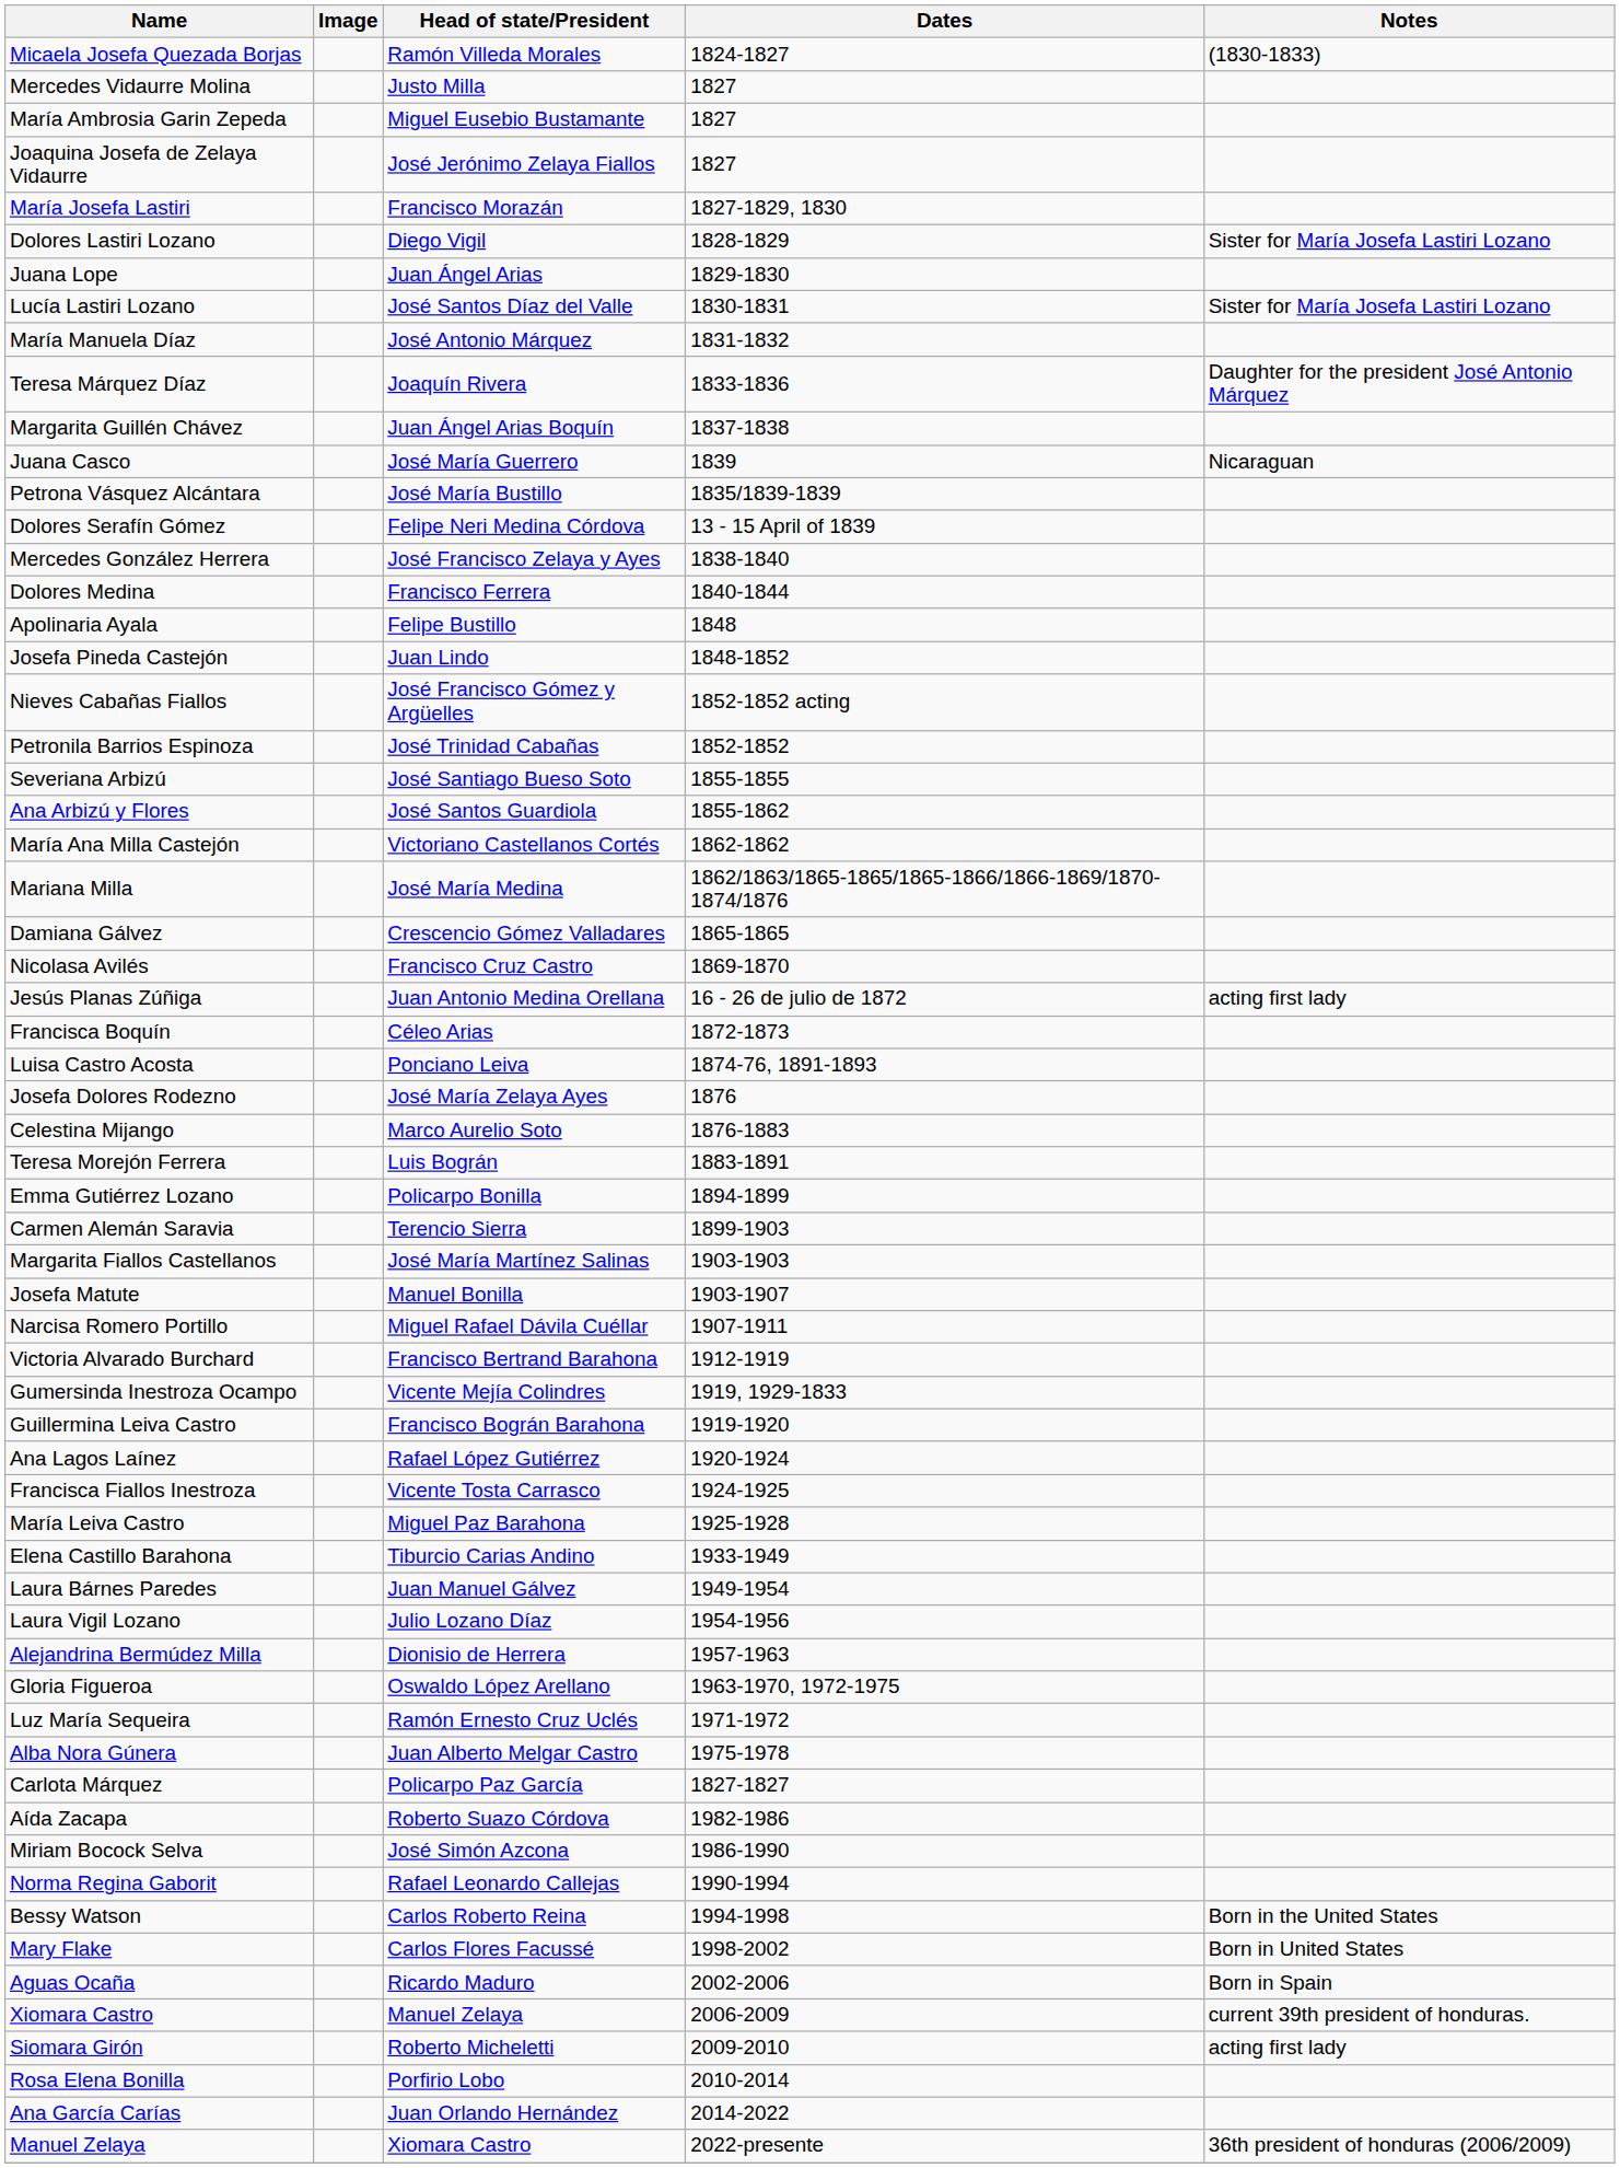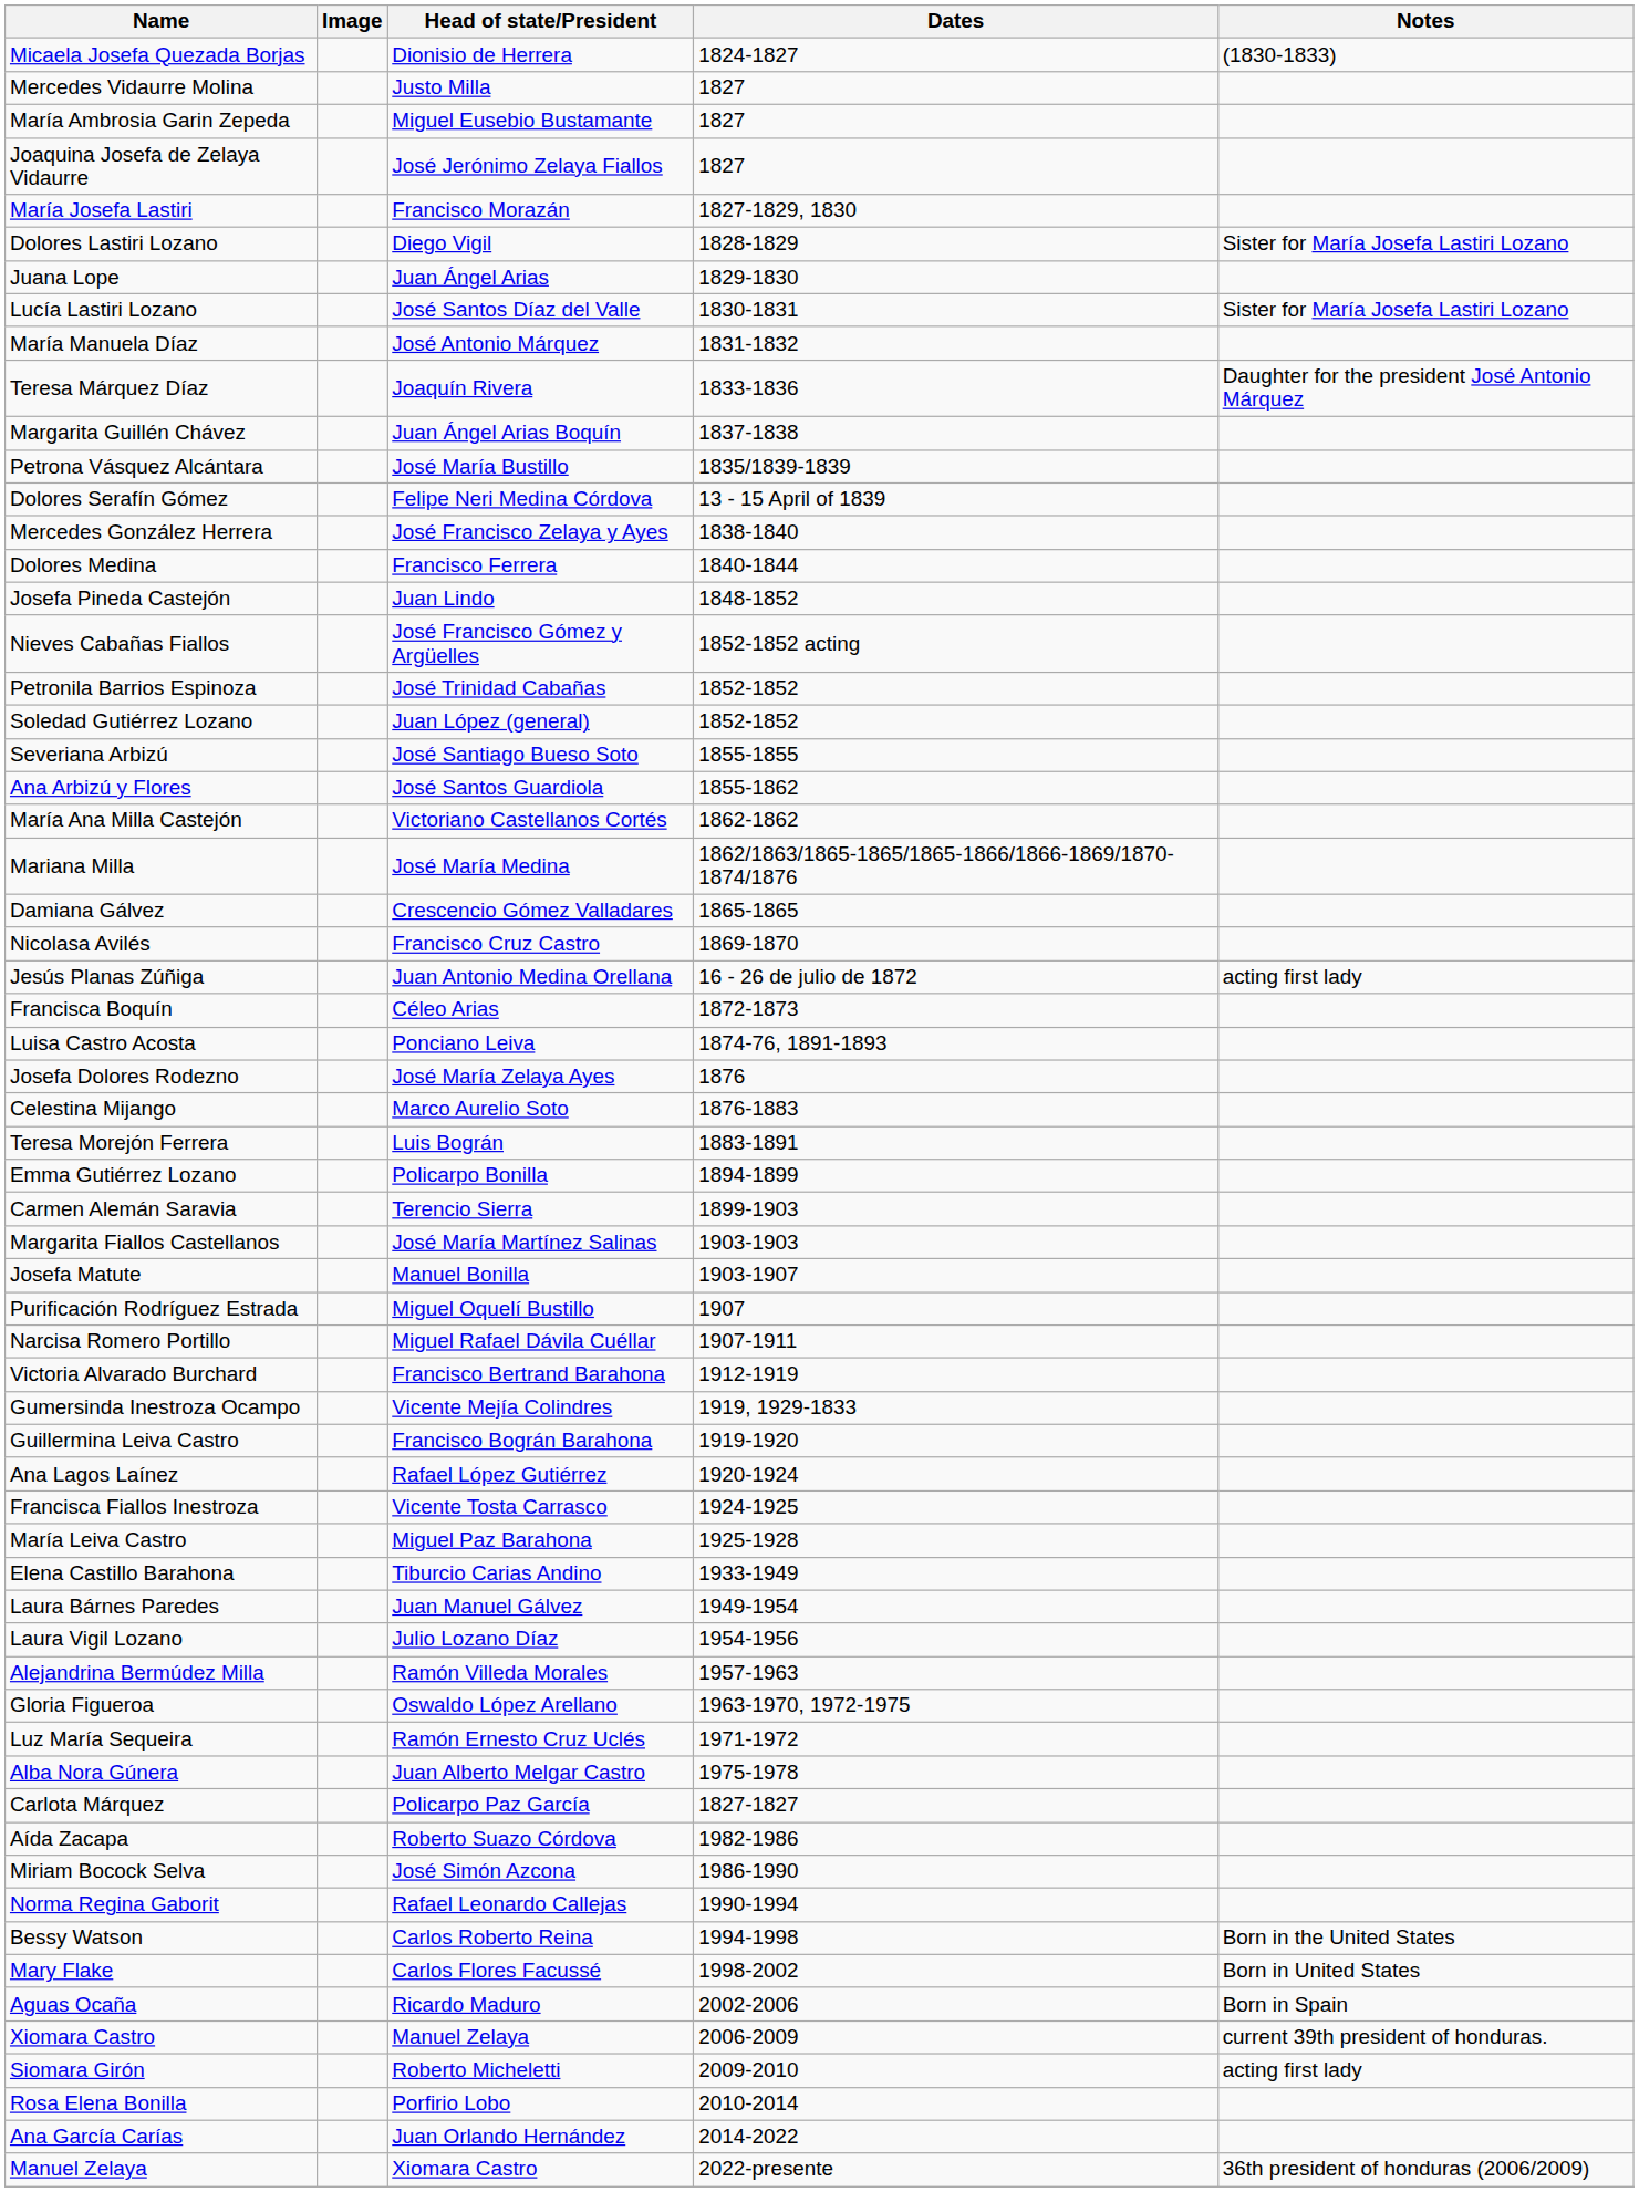Micaela Josefa Quezada Borjas | Head of state/President: Ramón Villeda Morales -> Dionisio de Herrera
- row: Juana Casco | José María Guerrero | 1839 | Nicaraguan
- row: Apolinaria Ayala | Felipe Bustillo | 1848
+ row: Soledad Gutiérrez Lozano | Juan López (general) | 1852-1852
+ row: Purificación Rodríguez Estrada | Miguel Oquelí Bustillo | 1907
Alejandrina Bermúdez Milla | Head of state/President: Dionisio de Herrera -> Ramón Villeda Morales
